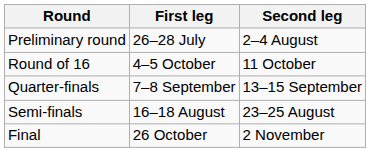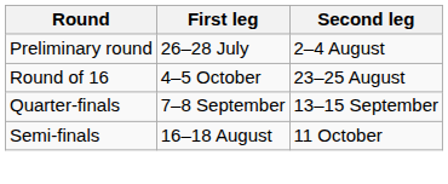Round of 16 | Second leg: 11 October -> 23–25 August
Semi-finals | Second leg: 23–25 August -> 11 October
- row: Final | 26 October | 2 November
